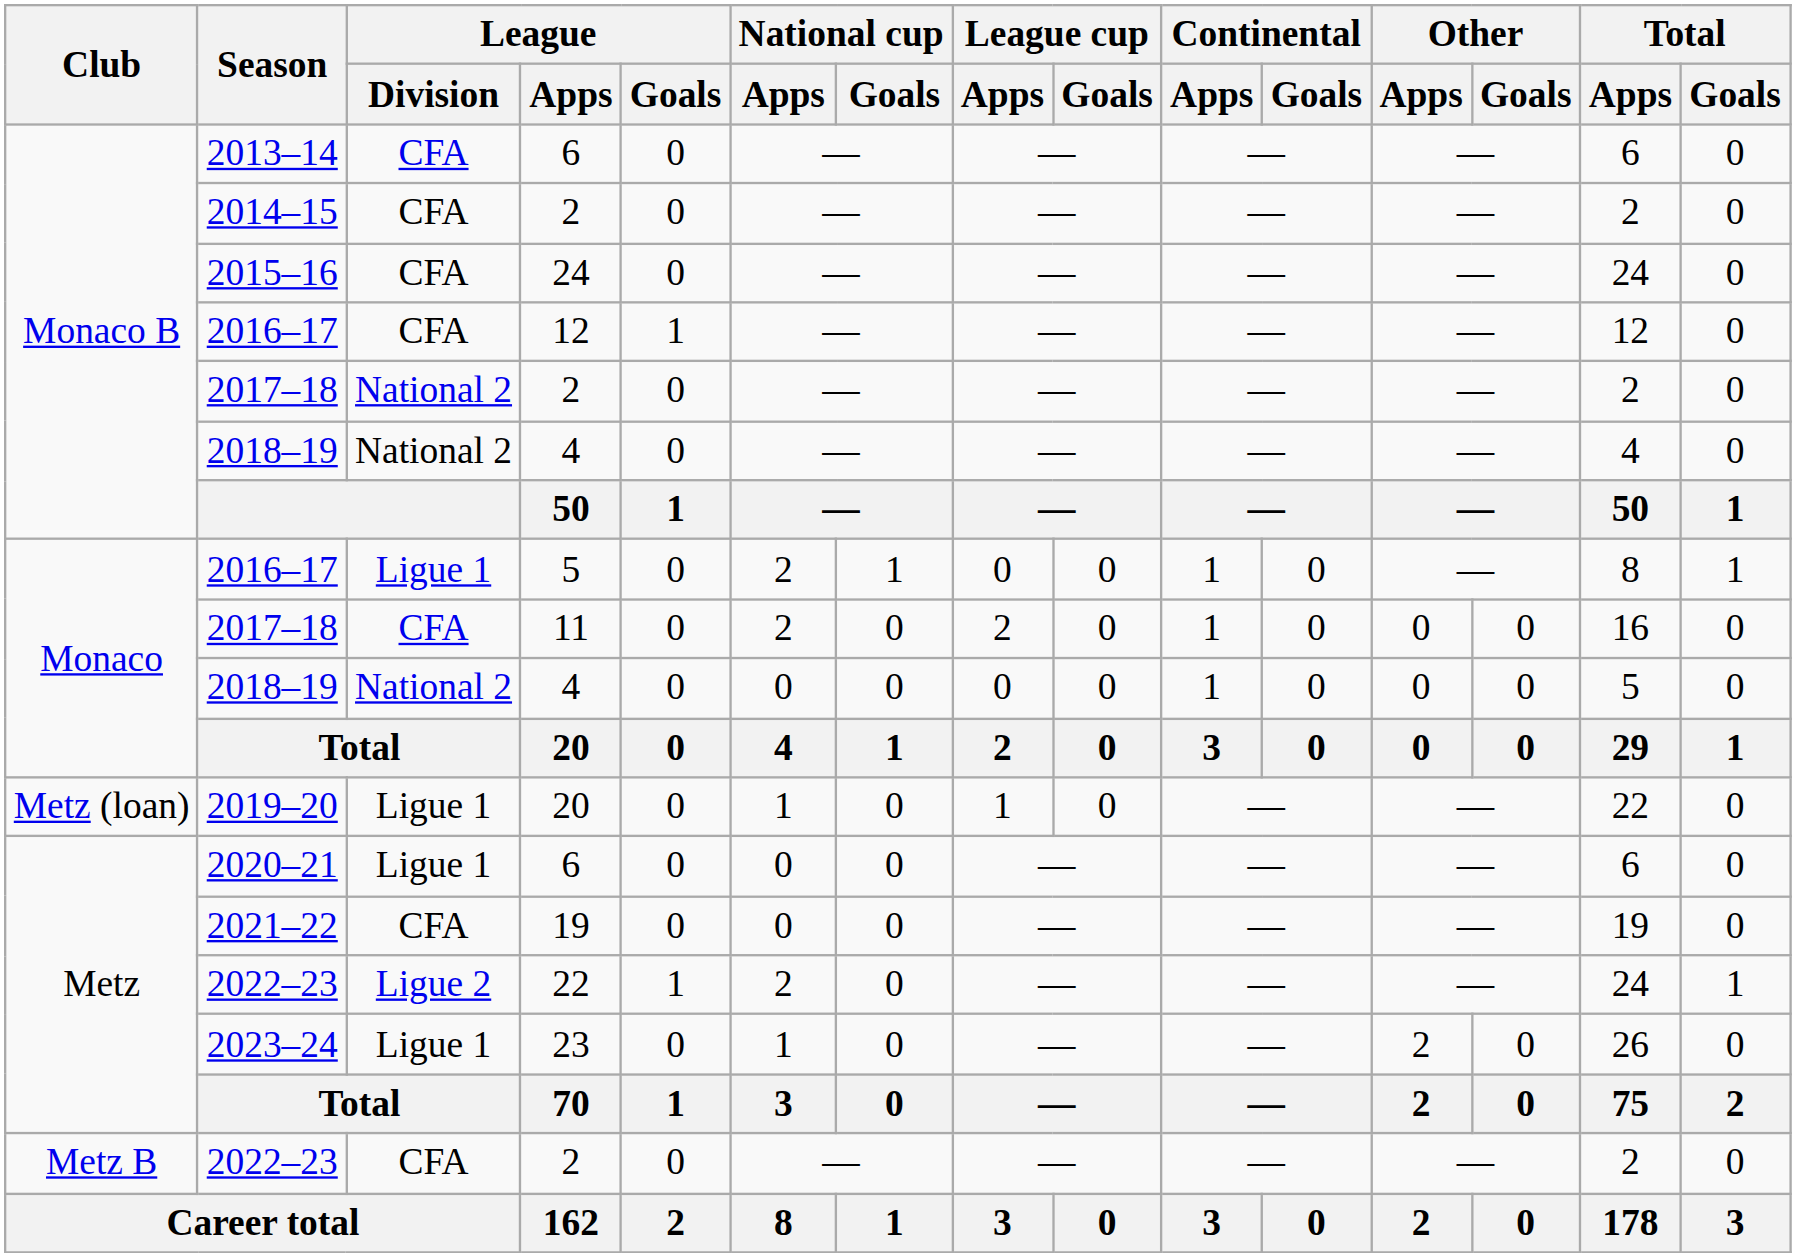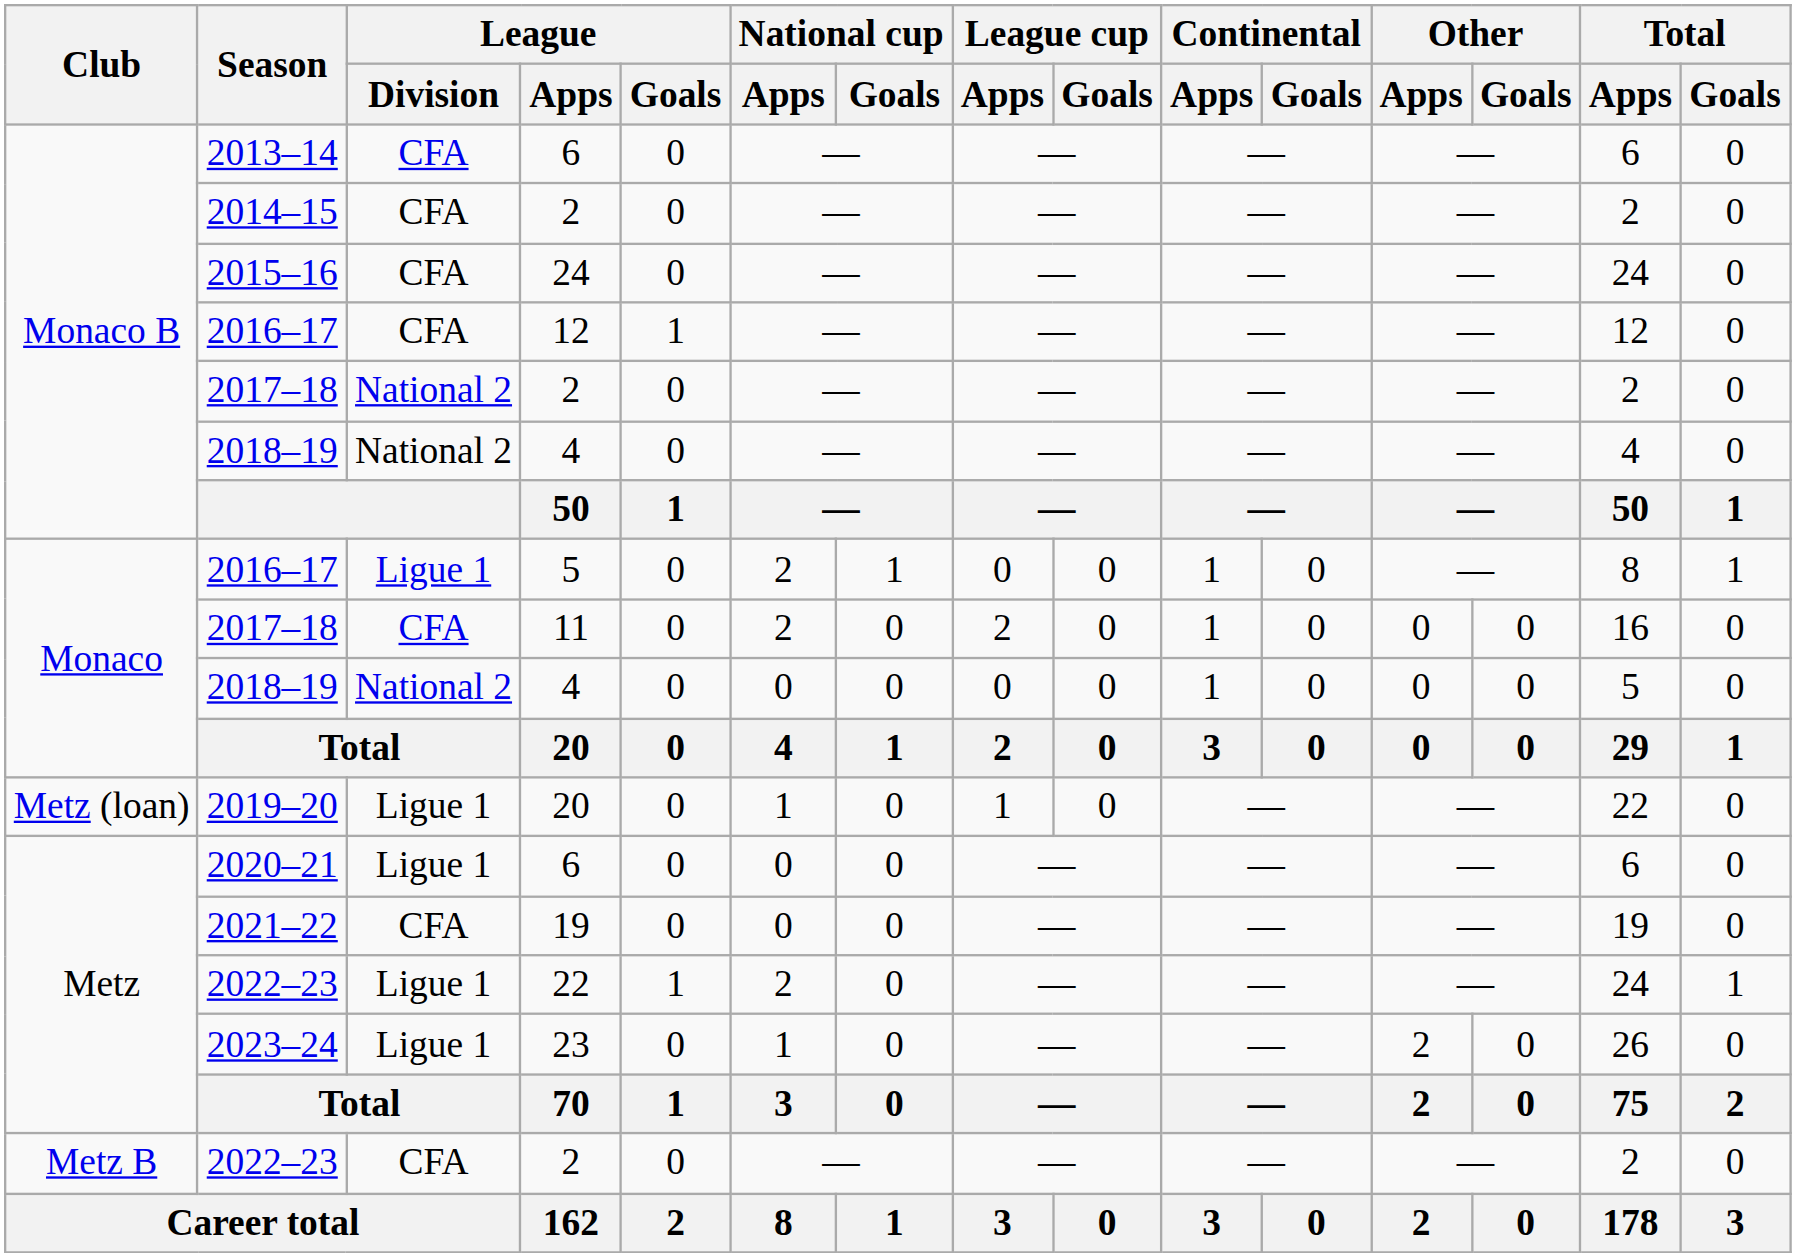Metz / 2022–23 | League / Division: Ligue 2 -> Ligue 1
